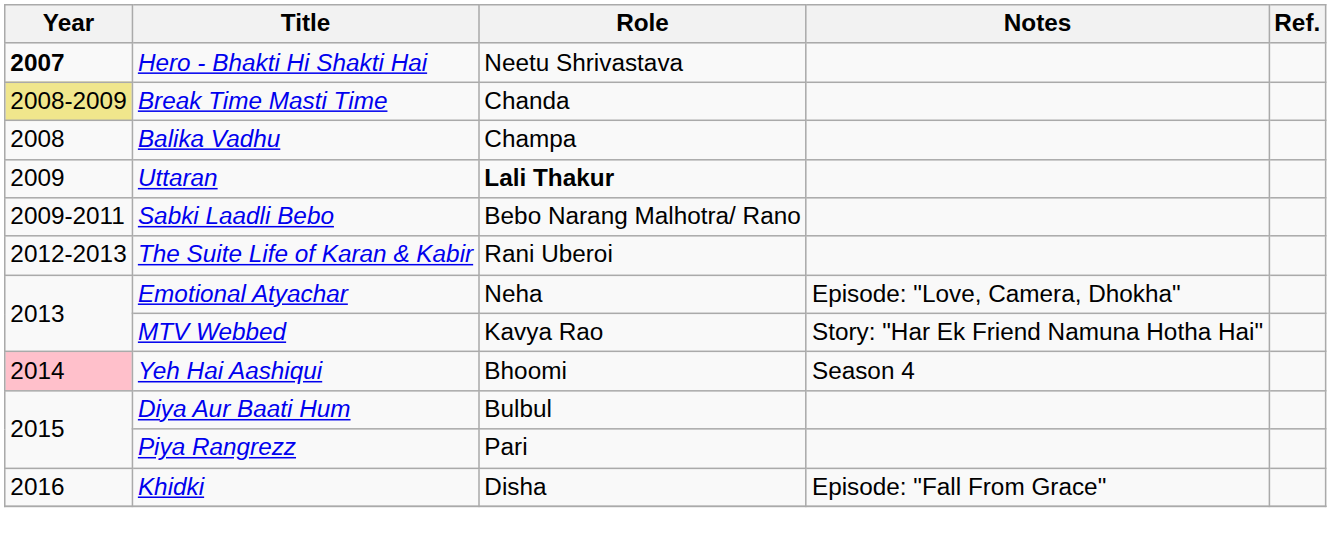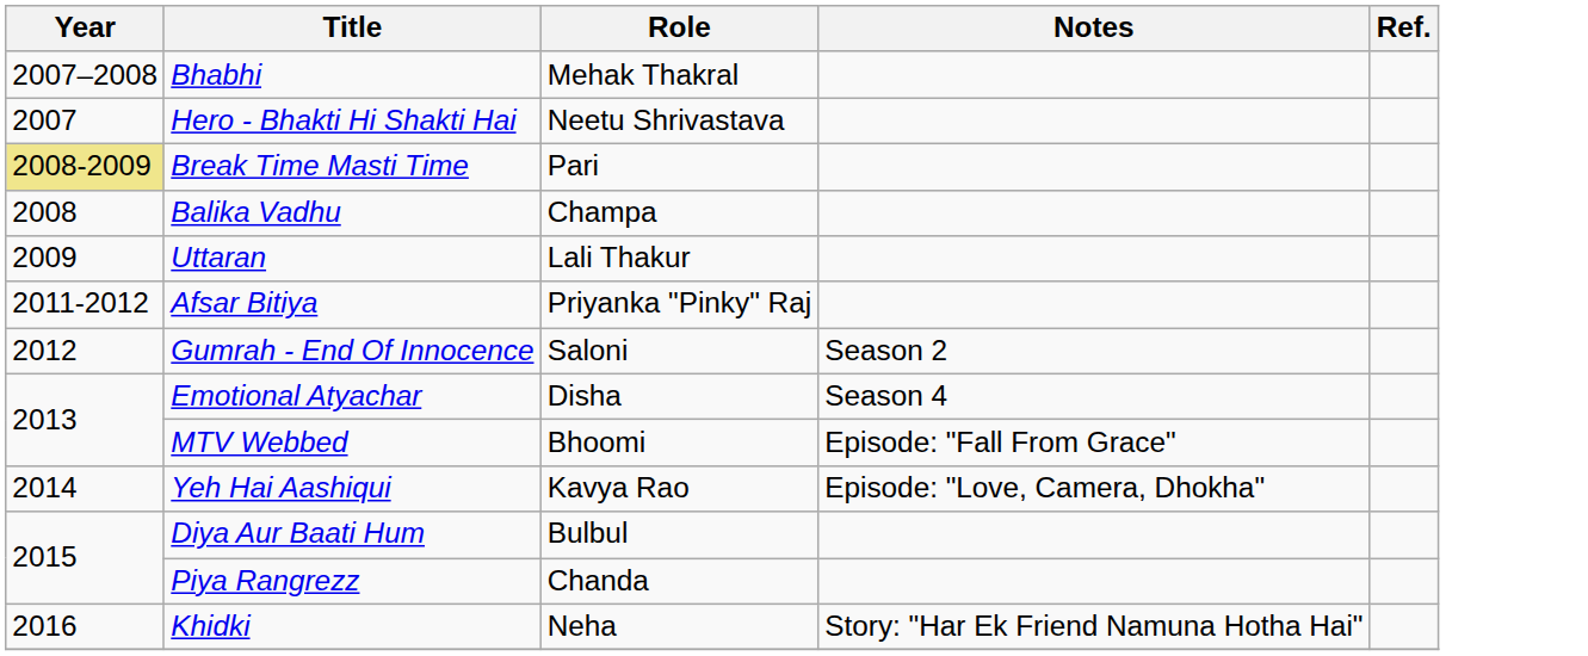+ row: 2007–2008 | Bhabhi | Mehak Thakral
Hero - Bhakti Hi Shakti Hai | Year: bold -> normal
Break Time Masti Time | Role: Chanda -> Pari
Uttaran | Role: bold -> normal
- row: 2009-2011 | Sabki Laadli Bebo | Bebo Narang Malhotra/ Rano
+ row: 2011-2012 | Afsar Bitiya | Priyanka "Pinky" Raj
+ row: 2012 | Gumrah - End Of Innocence | Saloni | Season 2
- row: 2012-2013 | The Suite Life of Karan & Kabir | Rani Uberoi
Emotional Atyachar | Role: Neha -> Disha
Emotional Atyachar | Notes: Episode: "Love, Camera, Dhokha" -> Season 4
MTV Webbed | Role: Kavya Rao -> Bhoomi
MTV Webbed | Notes: Story: "Har Ek Friend Namuna Hotha Hai" -> Episode: "Fall From Grace"
Yeh Hai Aashiqui | Year: pink background -> no background
Yeh Hai Aashiqui | Role: Bhoomi -> Kavya Rao
Yeh Hai Aashiqui | Notes: Season 4 -> Episode: "Love, Camera, Dhokha"
Piya Rangrezz | Role: Pari -> Chanda
Khidki | Role: Disha -> Neha
Khidki | Notes: Episode: "Fall From Grace" -> Story: "Har Ek Friend Namuna Hotha Hai"
